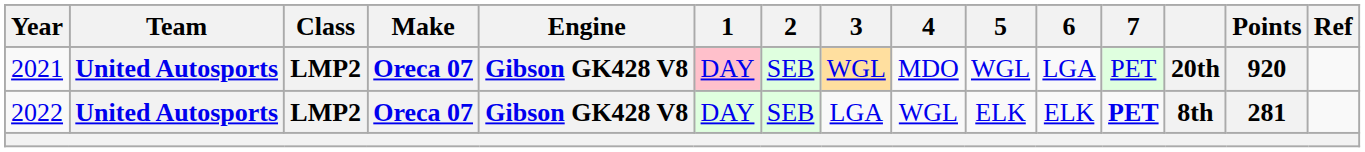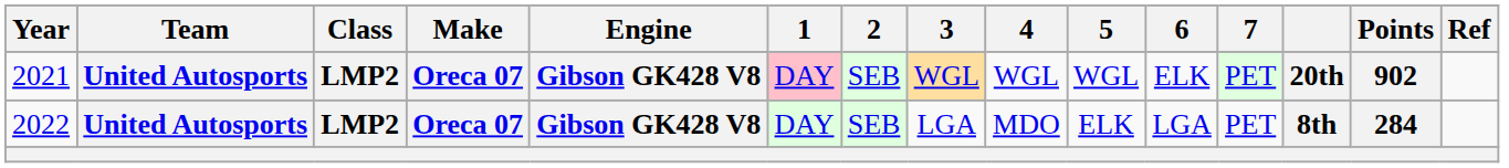2021 | 4: MDO -> WGL
2021 | 6: LGA -> ELK
2021 | Points: 920 -> 902
2022 | 4: WGL -> MDO
2022 | 6: ELK -> LGA
2022 | 7: bold -> normal
2022 | Points: 281 -> 284
